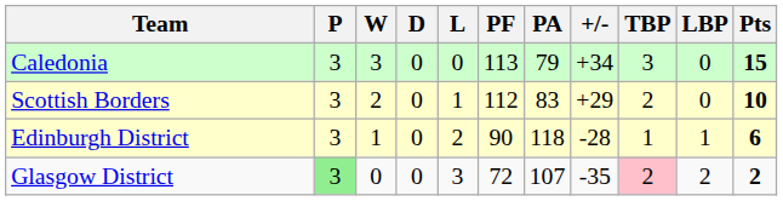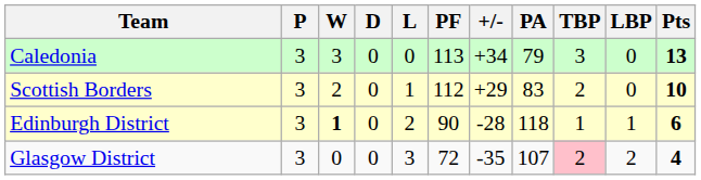columns swapped: PA <-> +/-
Caledonia | Pts: 15 -> 13
Edinburgh District | W: normal -> bold
Glasgow District | P: lightgreen background -> no background
Glasgow District | Pts: 2 -> 4
